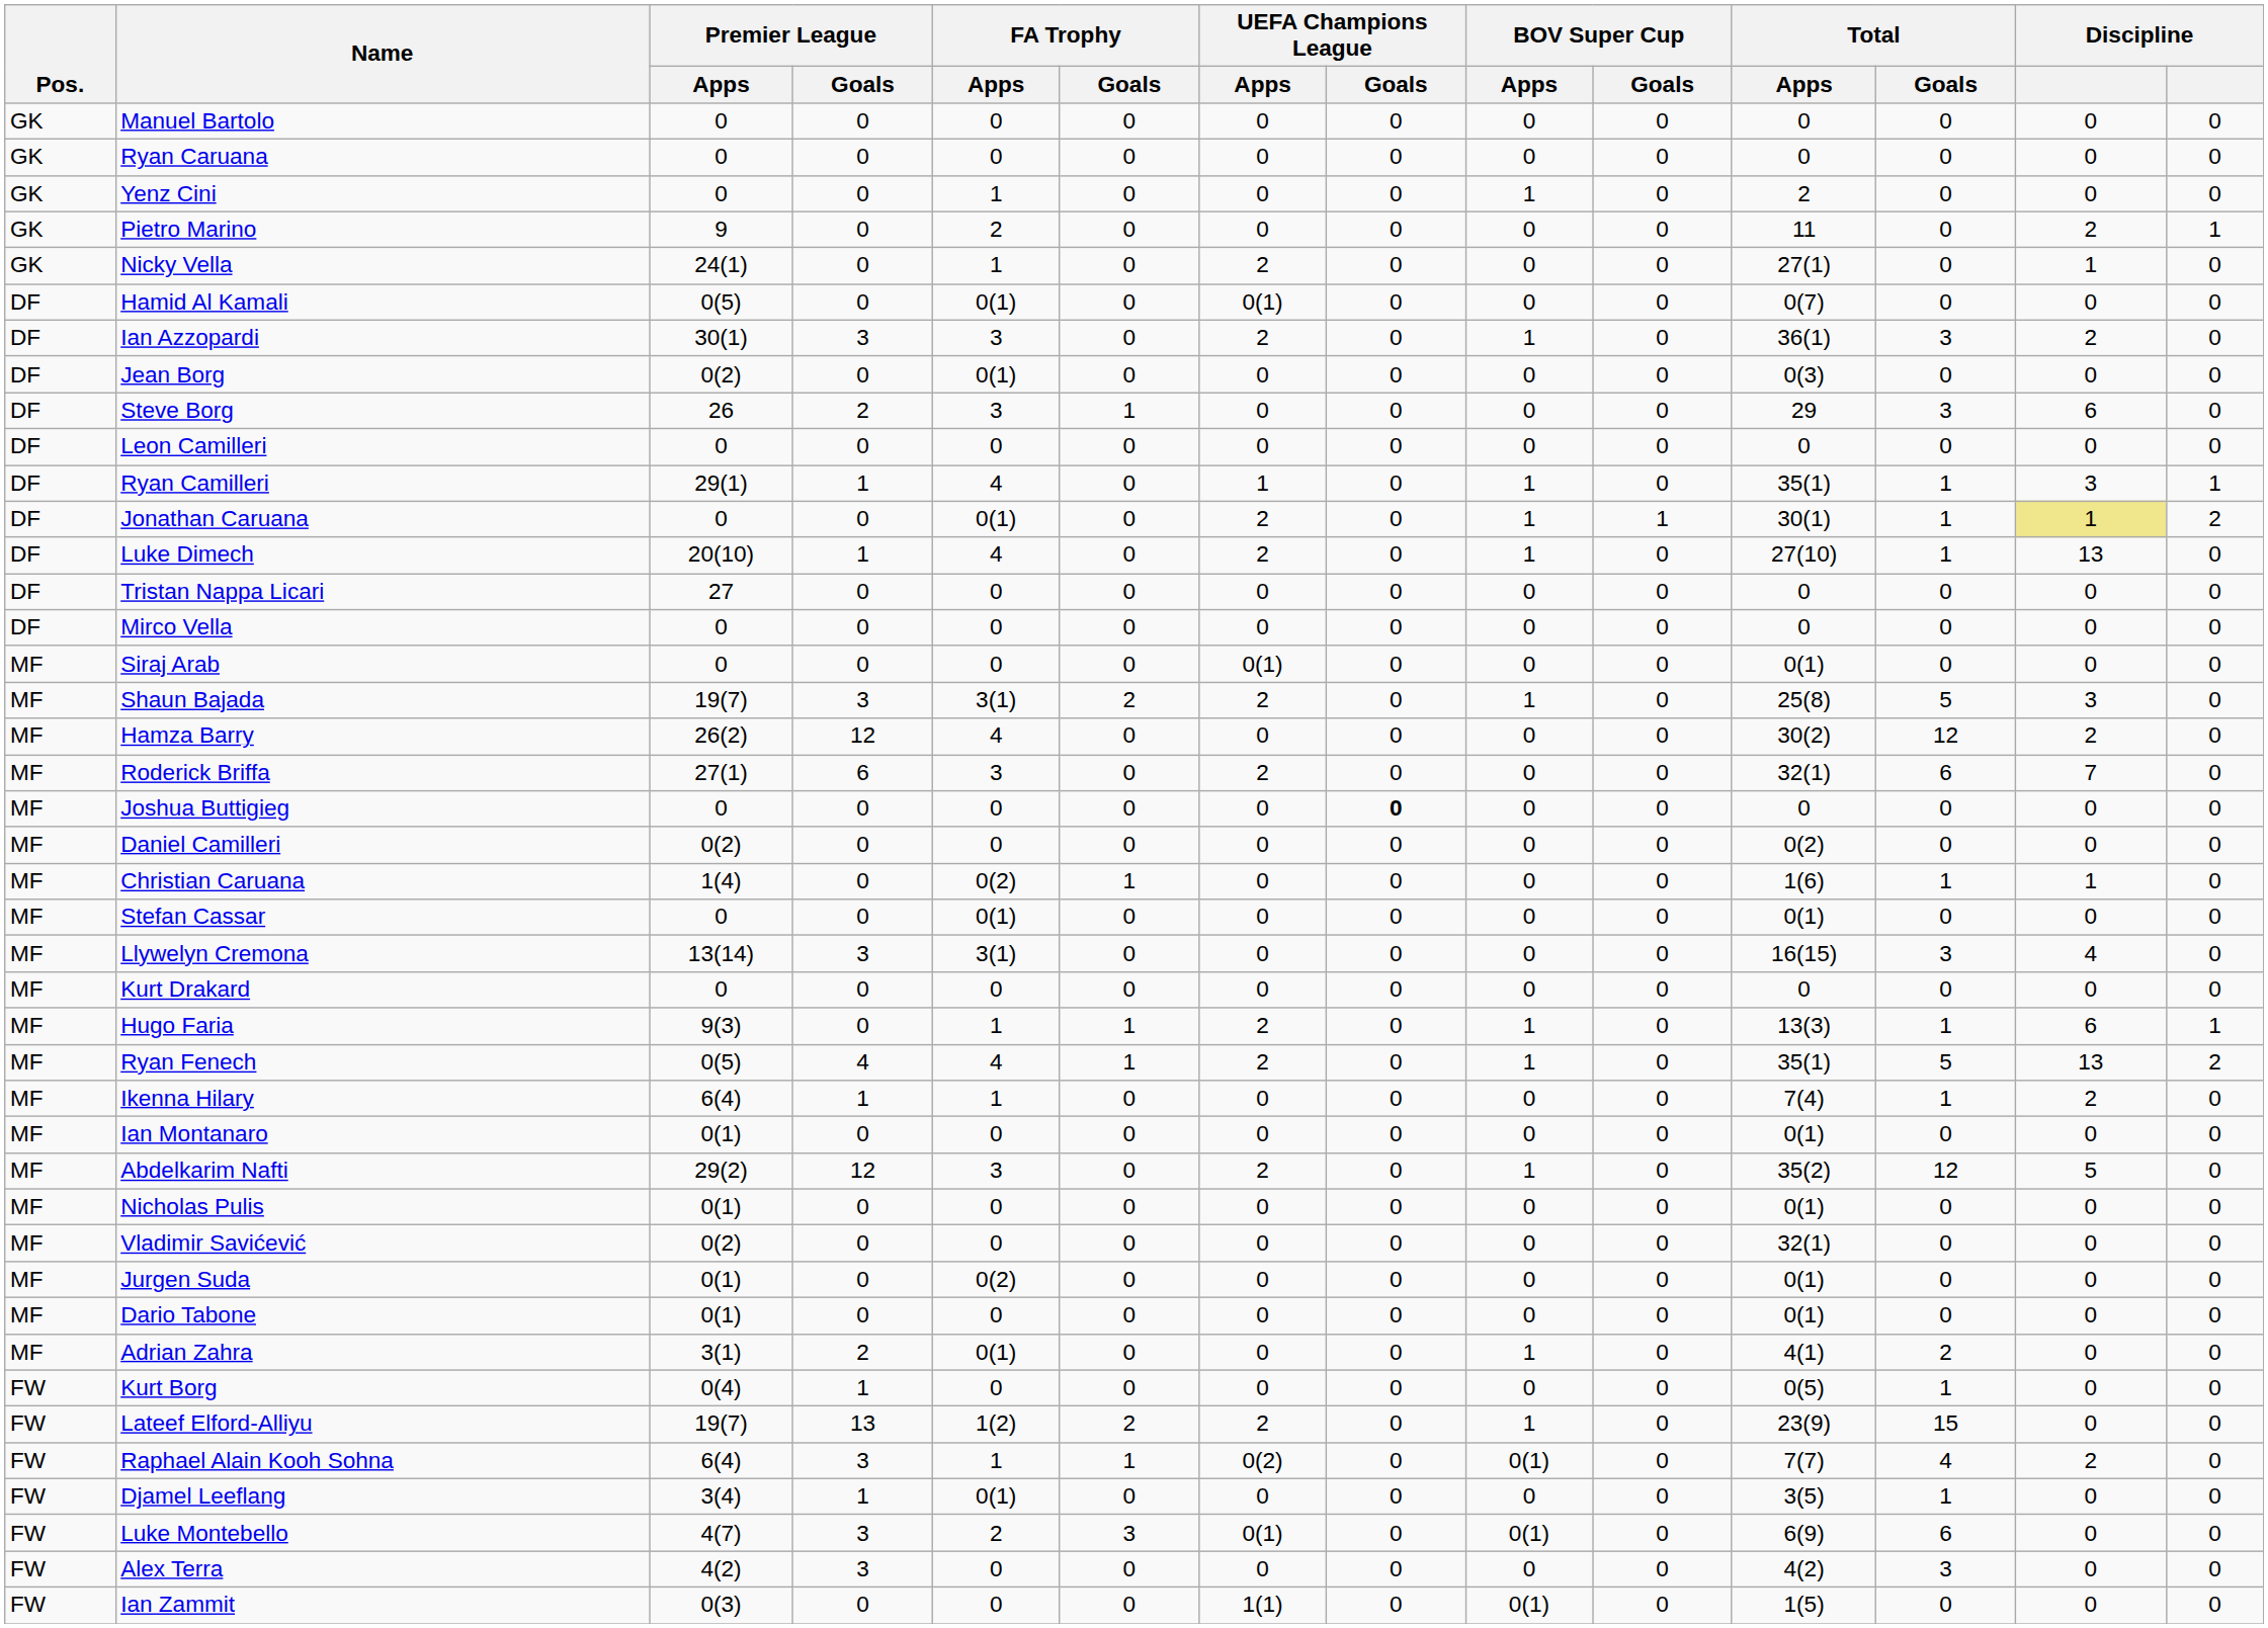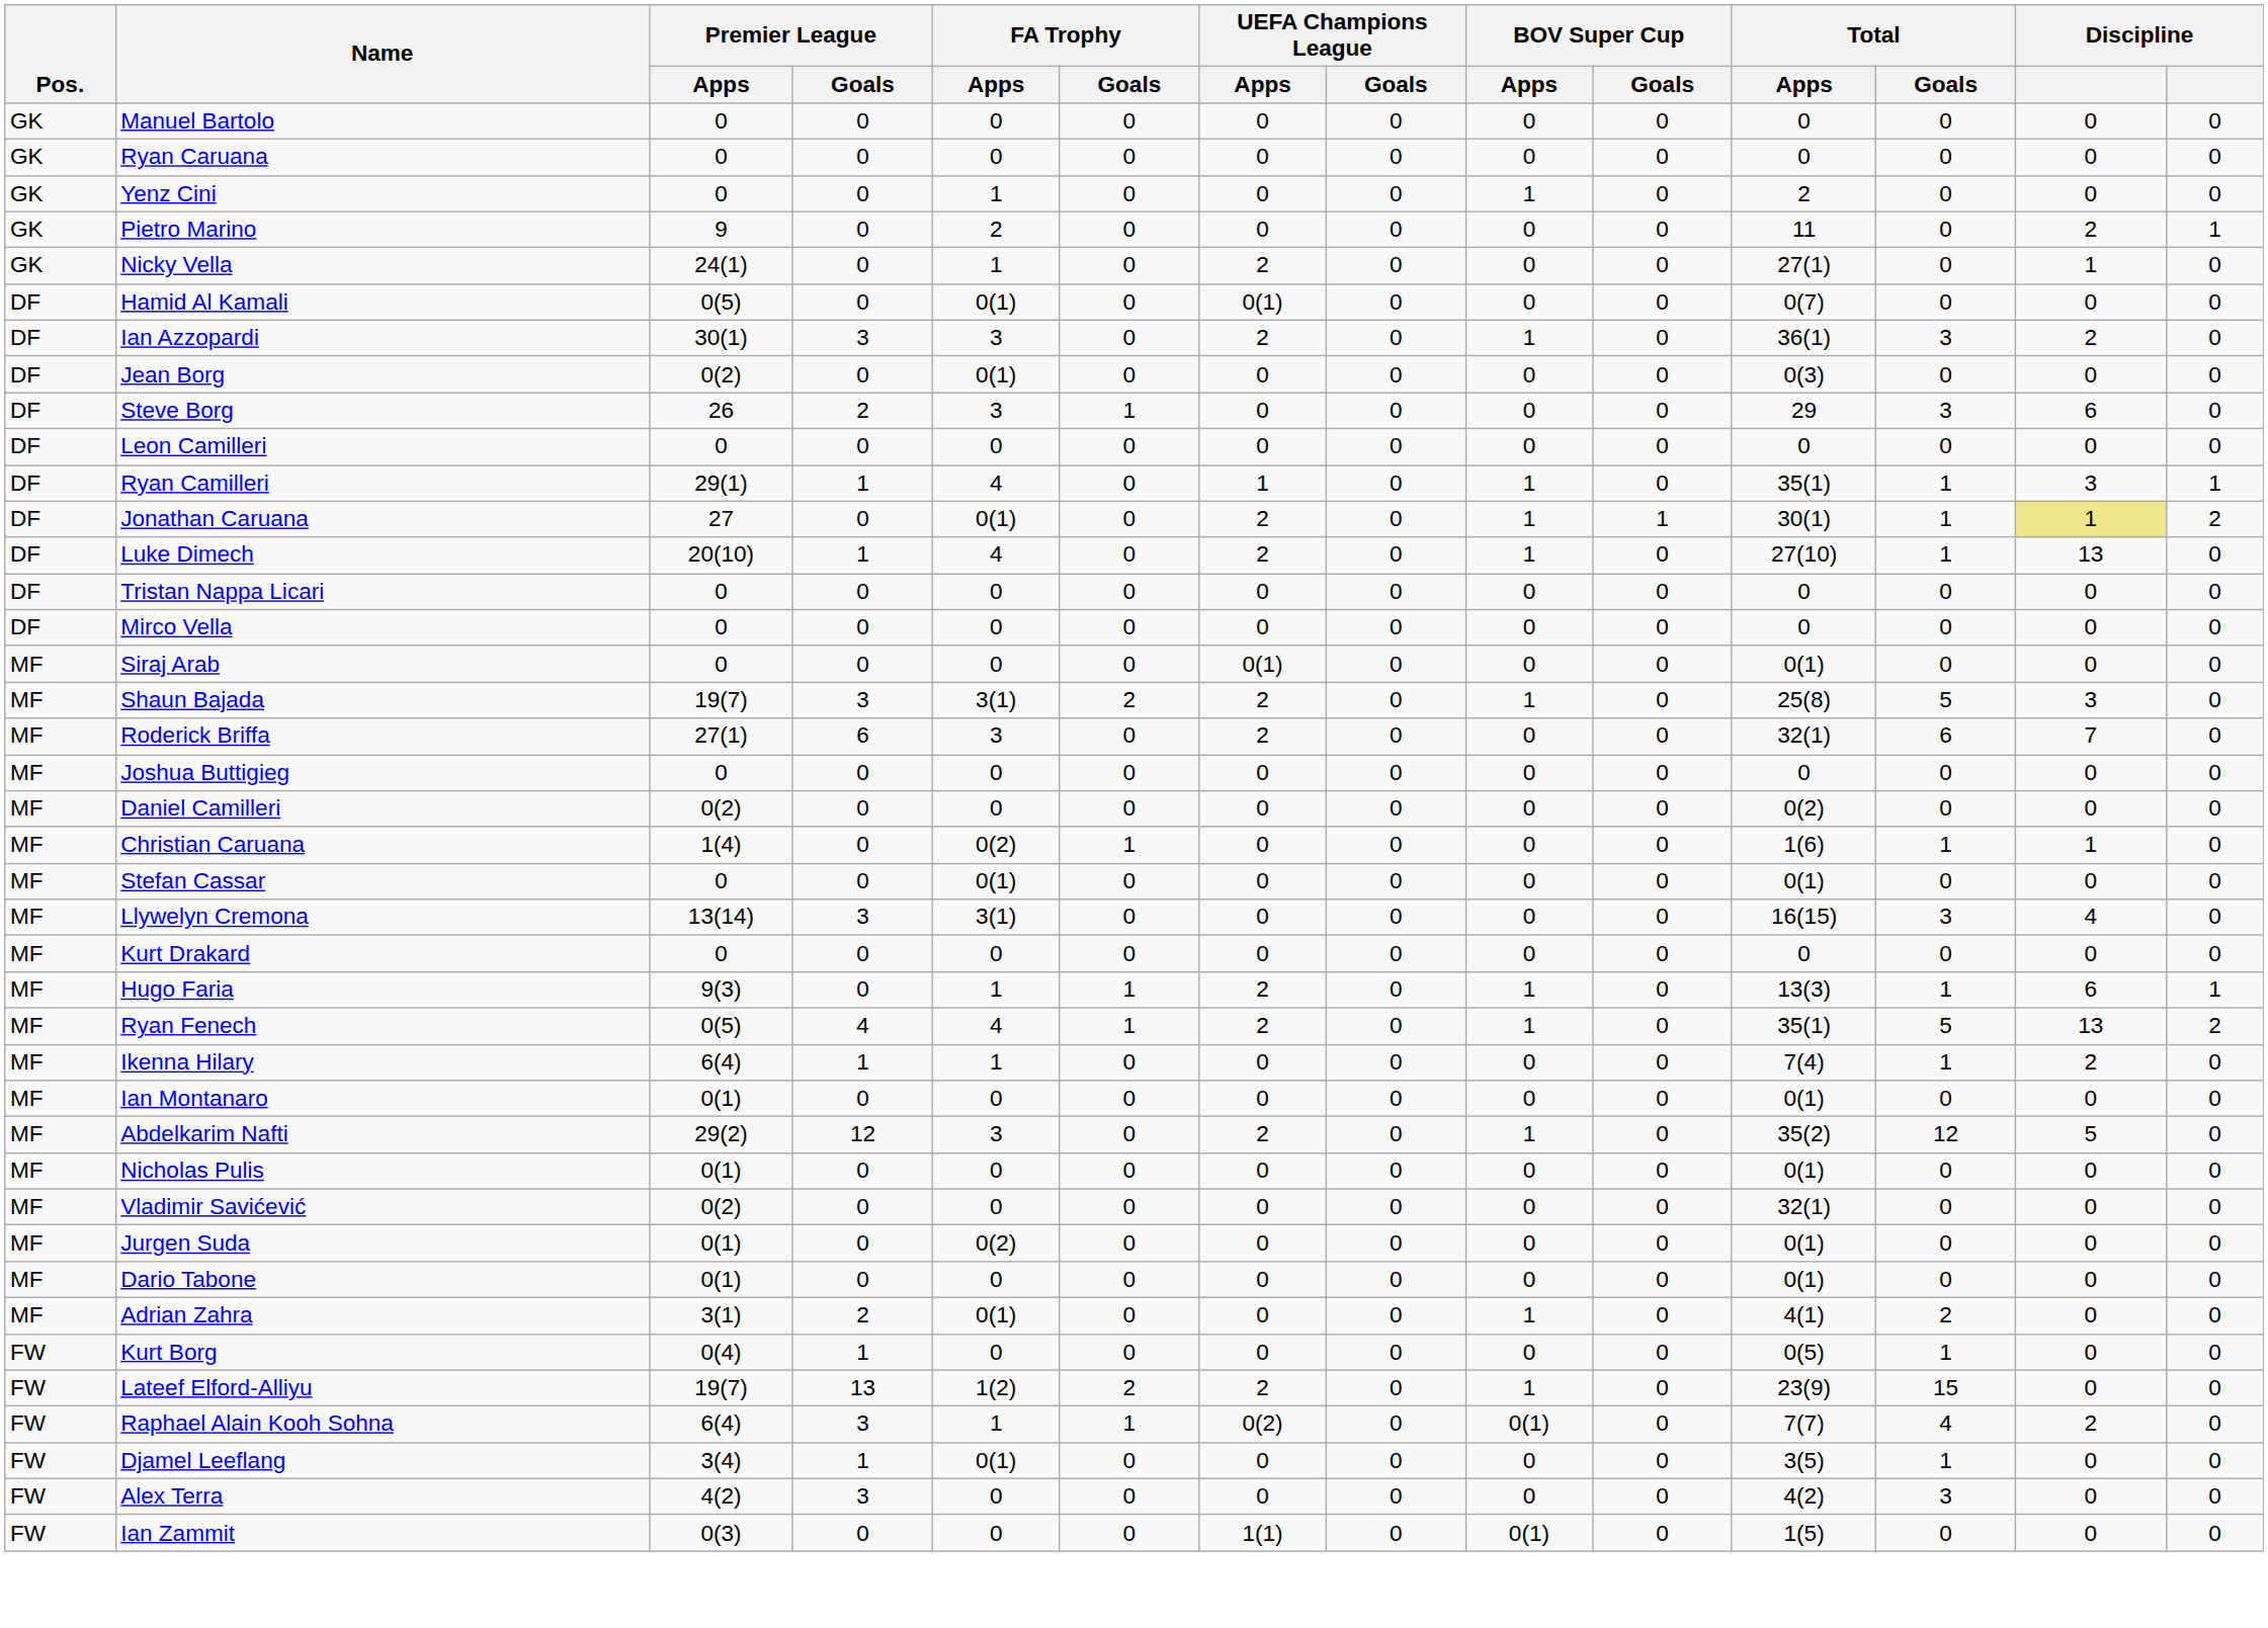Jonathan Caruana | Premier League / Apps: 0 -> 27
Tristan Nappa Licari | Premier League / Apps: 27 -> 0
- row: MF | Hamza Barry | 26(2) | 12 | 4 | 0 | 0 | 0 | 0 | 0 | 30(2) | 12 | 2 | 0
Joshua Buttigieg | UEFA Champions League / Goals: bold -> normal
- row: FW | Luke Montebello | 4(7) | 3 | 2 | 3 | 0(1) | 0 | 0(1) | 0 | 6(9) | 6 | 0 | 0
